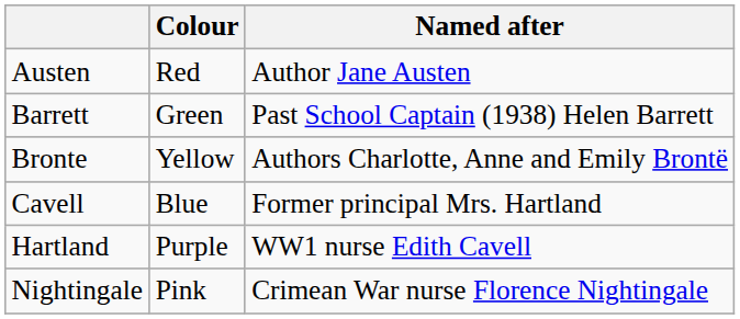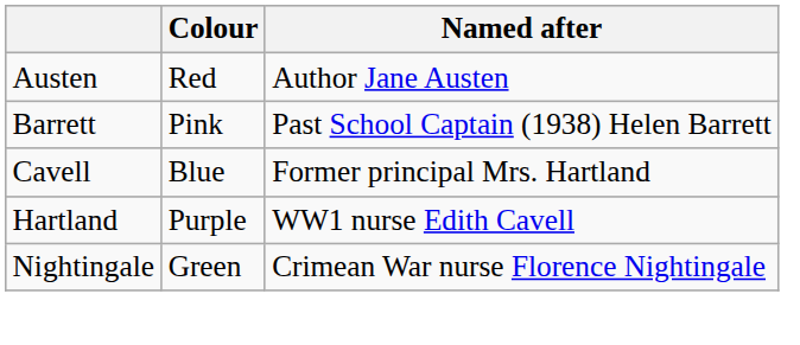Barrett | Colour: Green -> Pink
- row: Bronte | Yellow | Authors Charlotte, Anne and Emily Brontë
Nightingale | Colour: Pink -> Green
